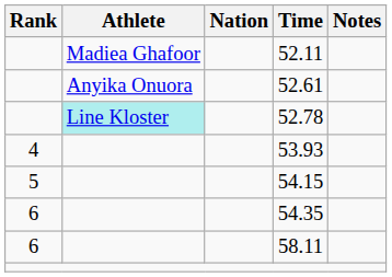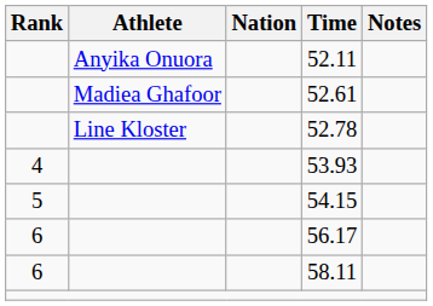52.11 | Athlete: Madiea Ghafoor -> Anyika Onuora
52.61 | Athlete: Anyika Onuora -> Madiea Ghafoor
52.78 | Athlete: paleturquoise background -> no background
- row: 6 | 54.35
+ row: 6 | 56.17
